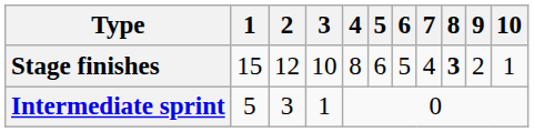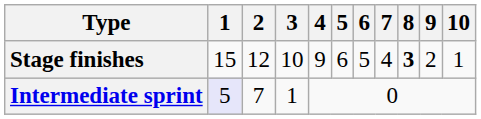Stage finishes | 4: 8 -> 9
Intermediate sprint | 1: no background -> lavender background
Intermediate sprint | 2: 3 -> 7
